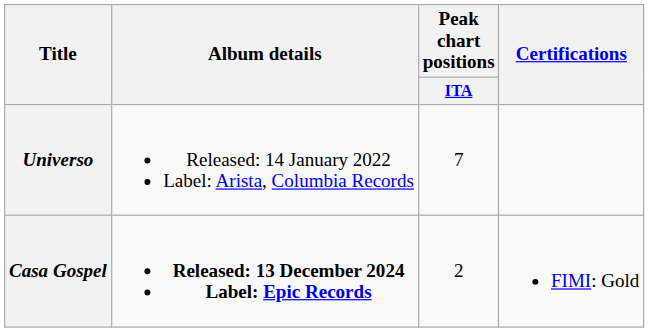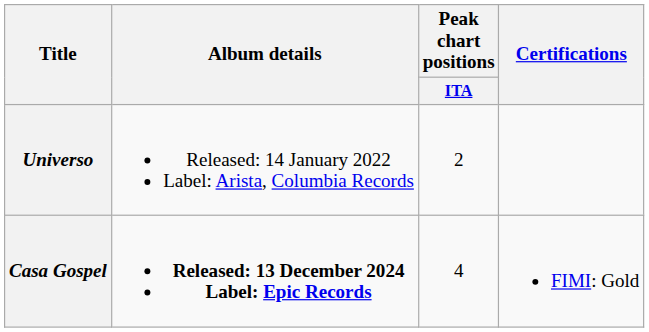Universo | Peak chart positions / ITA: 7 -> 2
Casa Gospel | Peak chart positions / ITA: 2 -> 4
